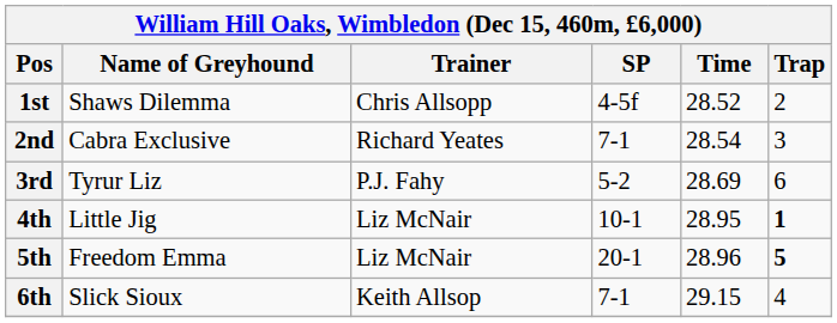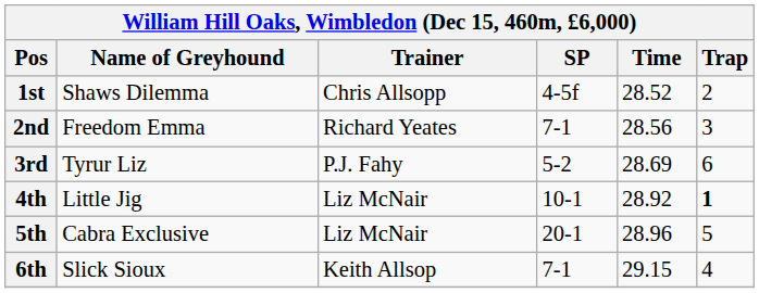2nd | Name of Greyhound: Cabra Exclusive -> Freedom Emma
2nd | Time: 28.54 -> 28.56
4th | Time: 28.95 -> 28.92
5th | Name of Greyhound: Freedom Emma -> Cabra Exclusive
5th | Trap: bold -> normal
